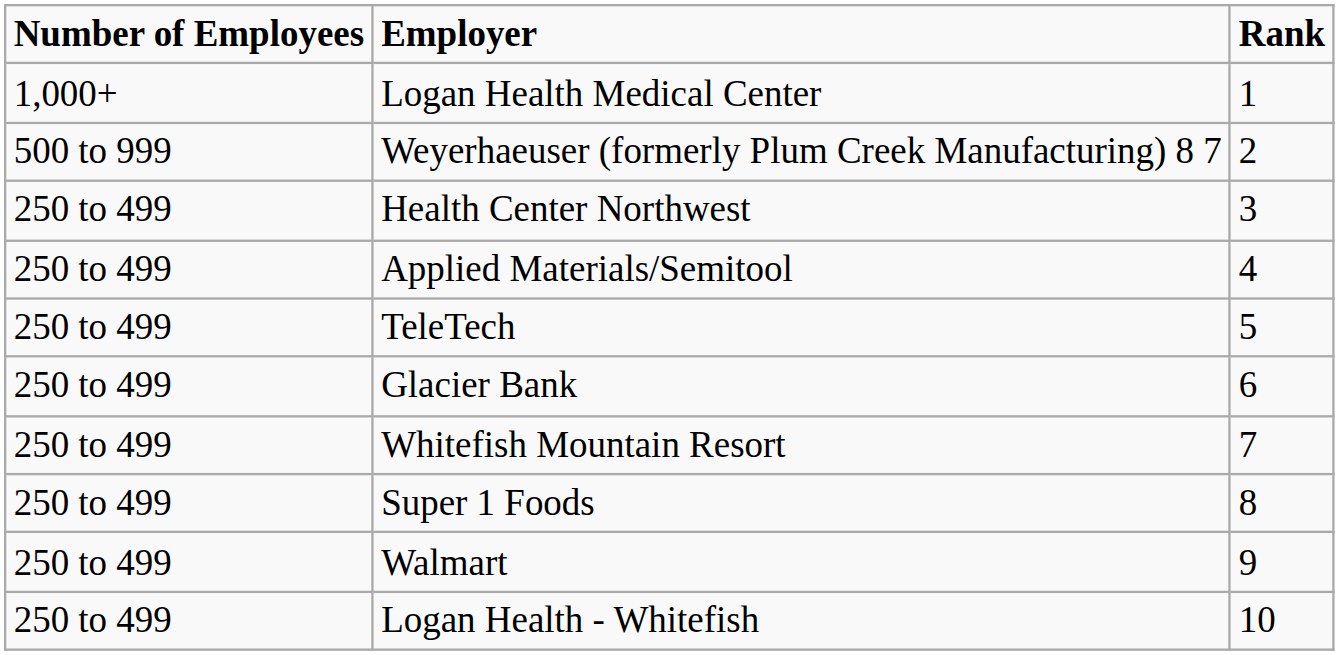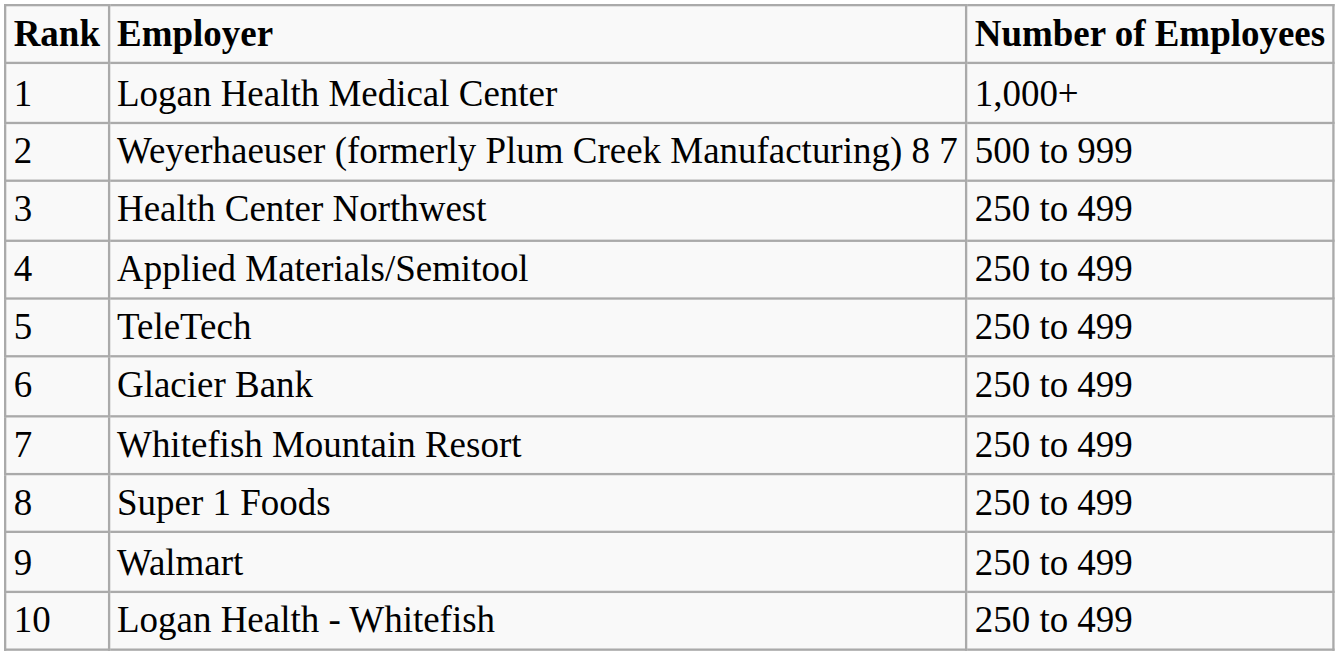columns swapped: Rank <-> Number of Employees
